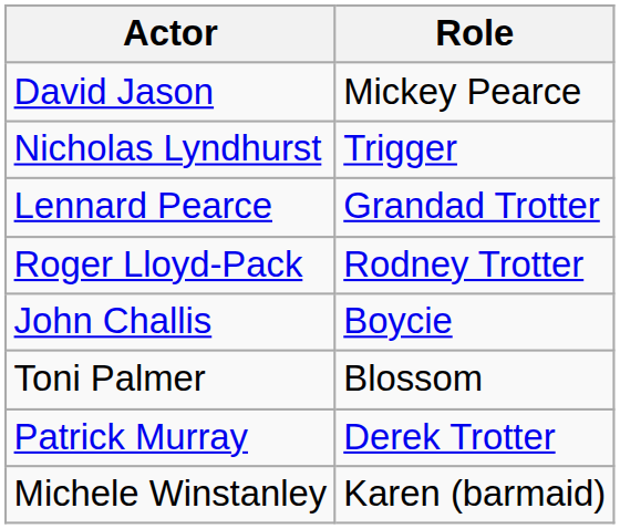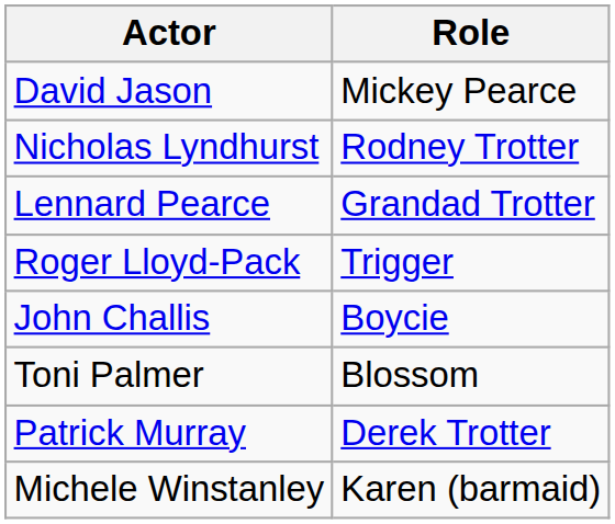Nicholas Lyndhurst | Role: Trigger -> Rodney Trotter
Roger Lloyd-Pack | Role: Rodney Trotter -> Trigger
